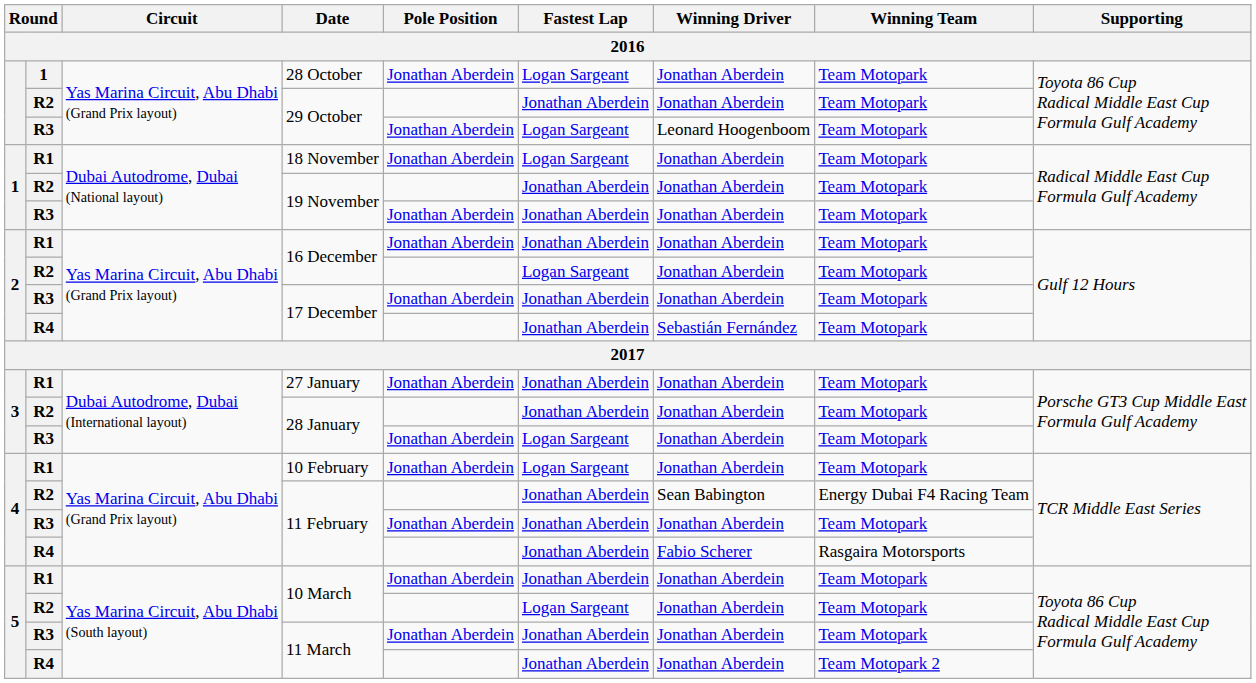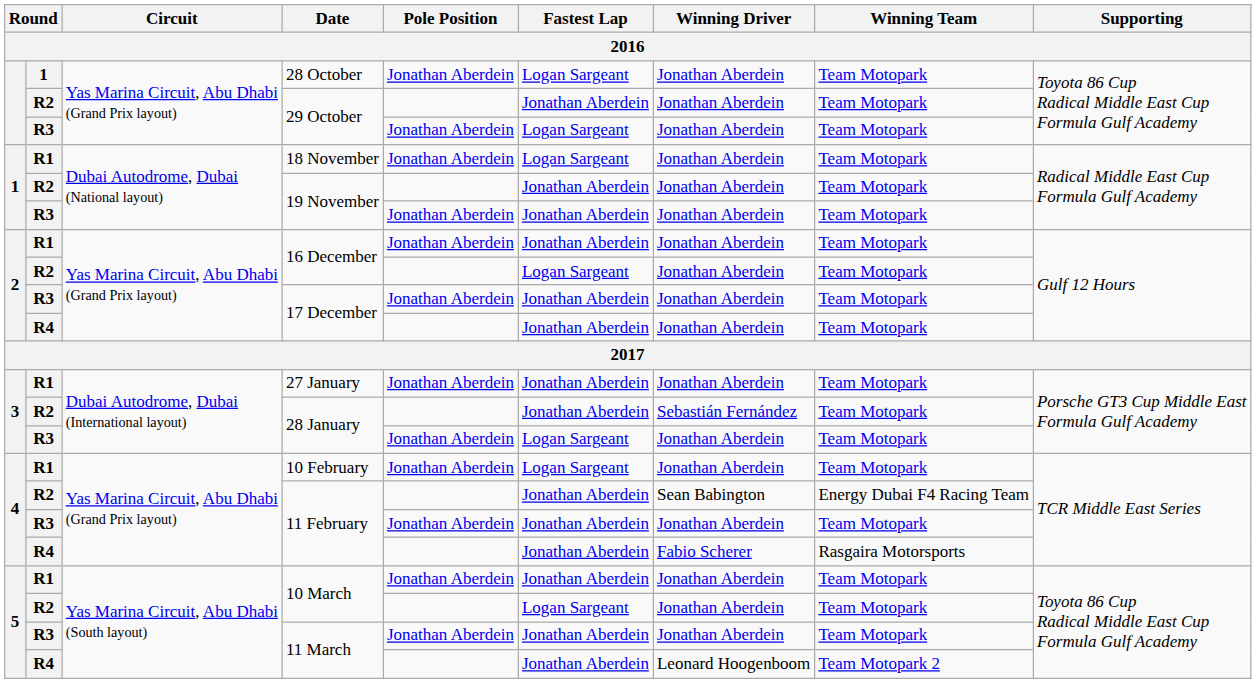R3 / 29 October | Winning Driver: Leonard Hoogenboom -> Jonathan Aberdein
R4 / 17 December | Winning Driver: Sebastián Fernández -> Jonathan Aberdein
R2 / 28 January | Winning Driver: Jonathan Aberdein -> Sebastián Fernández
R4 / 11 March | Winning Driver: Jonathan Aberdein -> Leonard Hoogenboom
